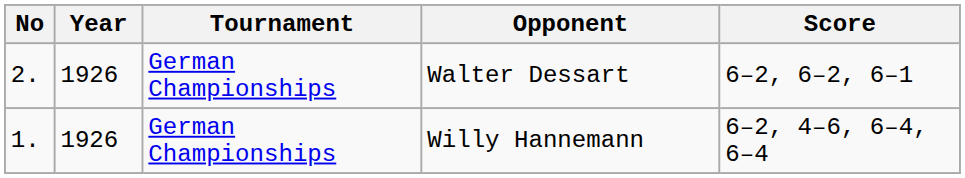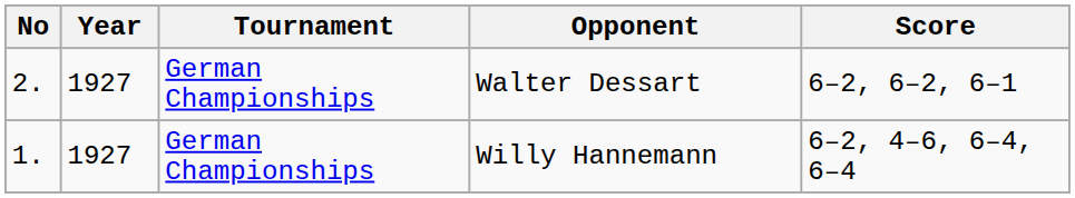Walter Dessart | Year: 1926 -> 1927
Willy Hannemann | Year: 1926 -> 1927
